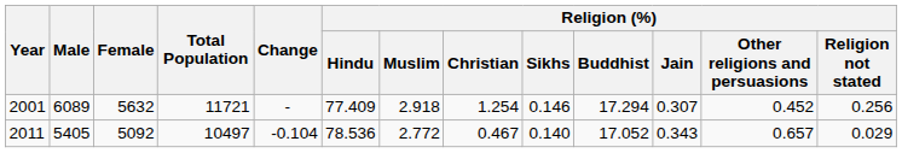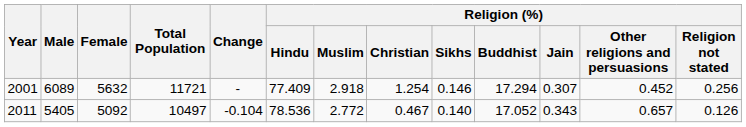2011 | Religion (%) / Religion not stated: 0.029 -> 0.126
